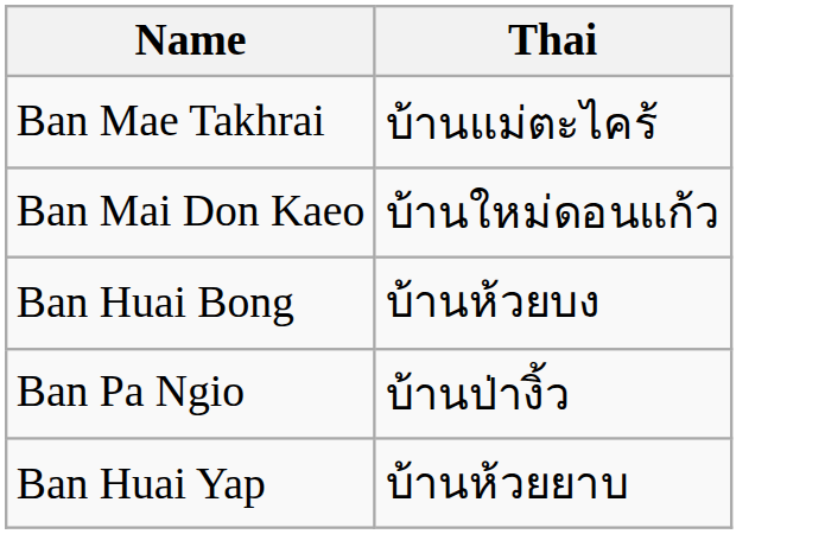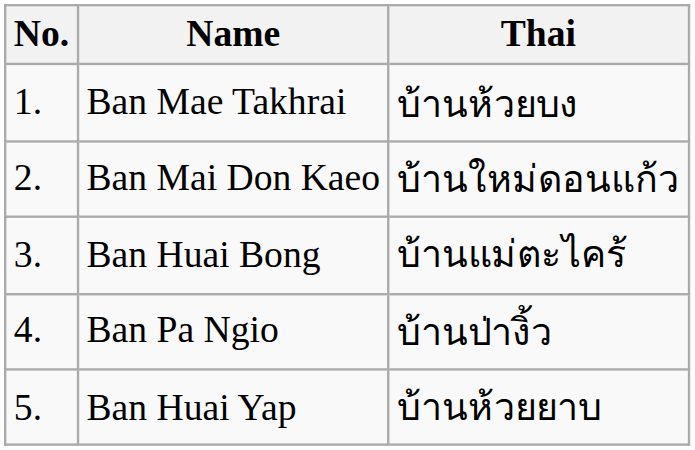+ column: No. | 1. | 2. | 3. | 4. | 5.
Ban Mae Takhrai | Thai: บ้านแม่ตะไคร้ -> บ้านห้วยบง
Ban Huai Bong | Thai: บ้านห้วยบง -> บ้านแม่ตะไคร้
